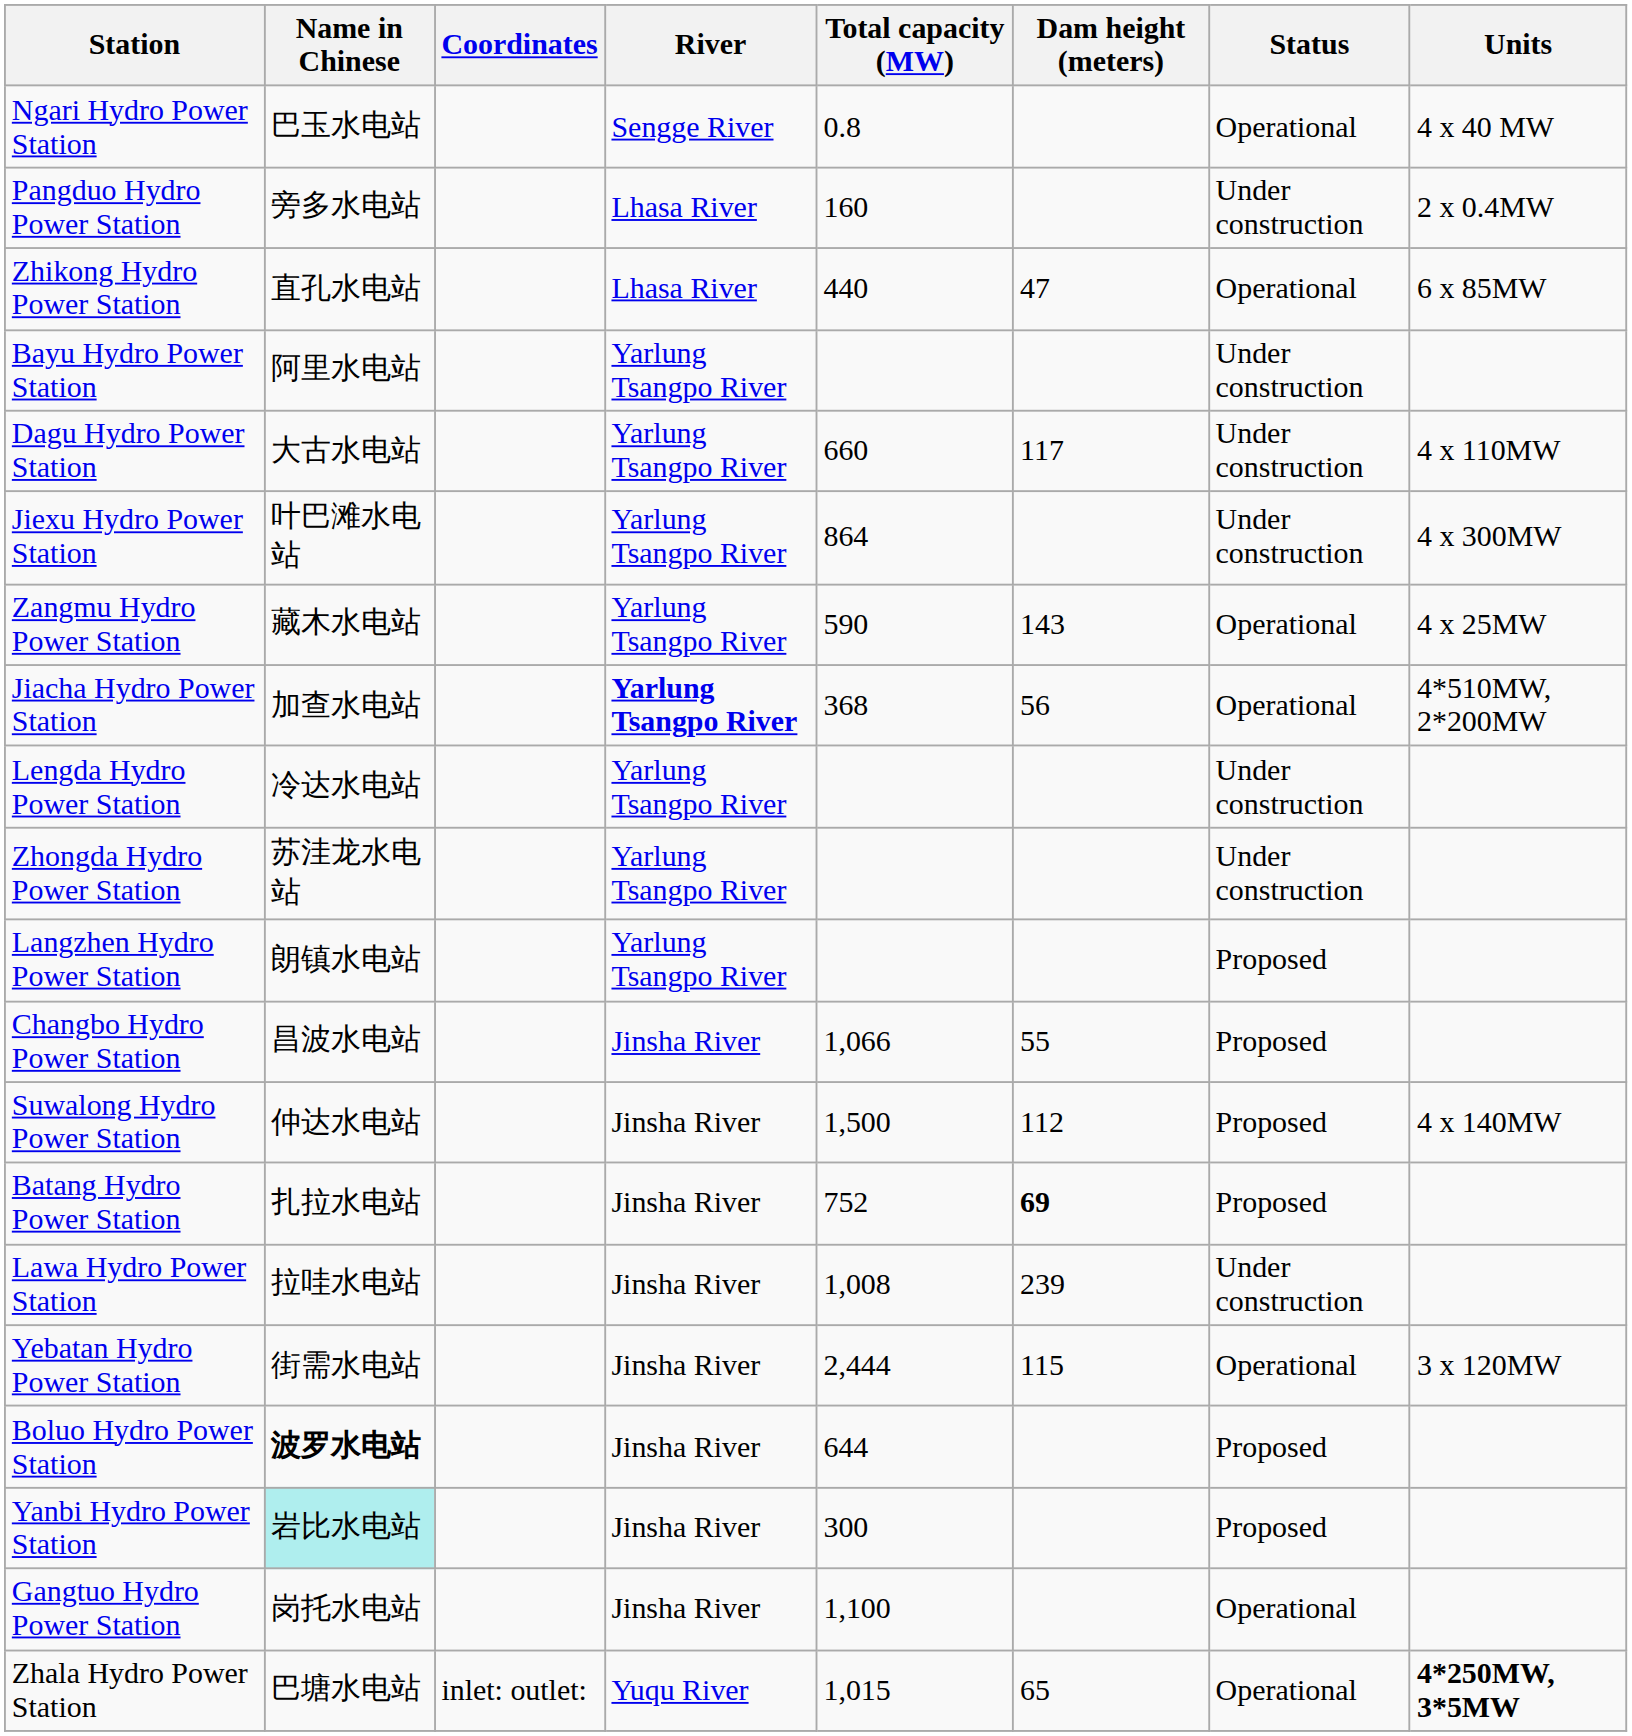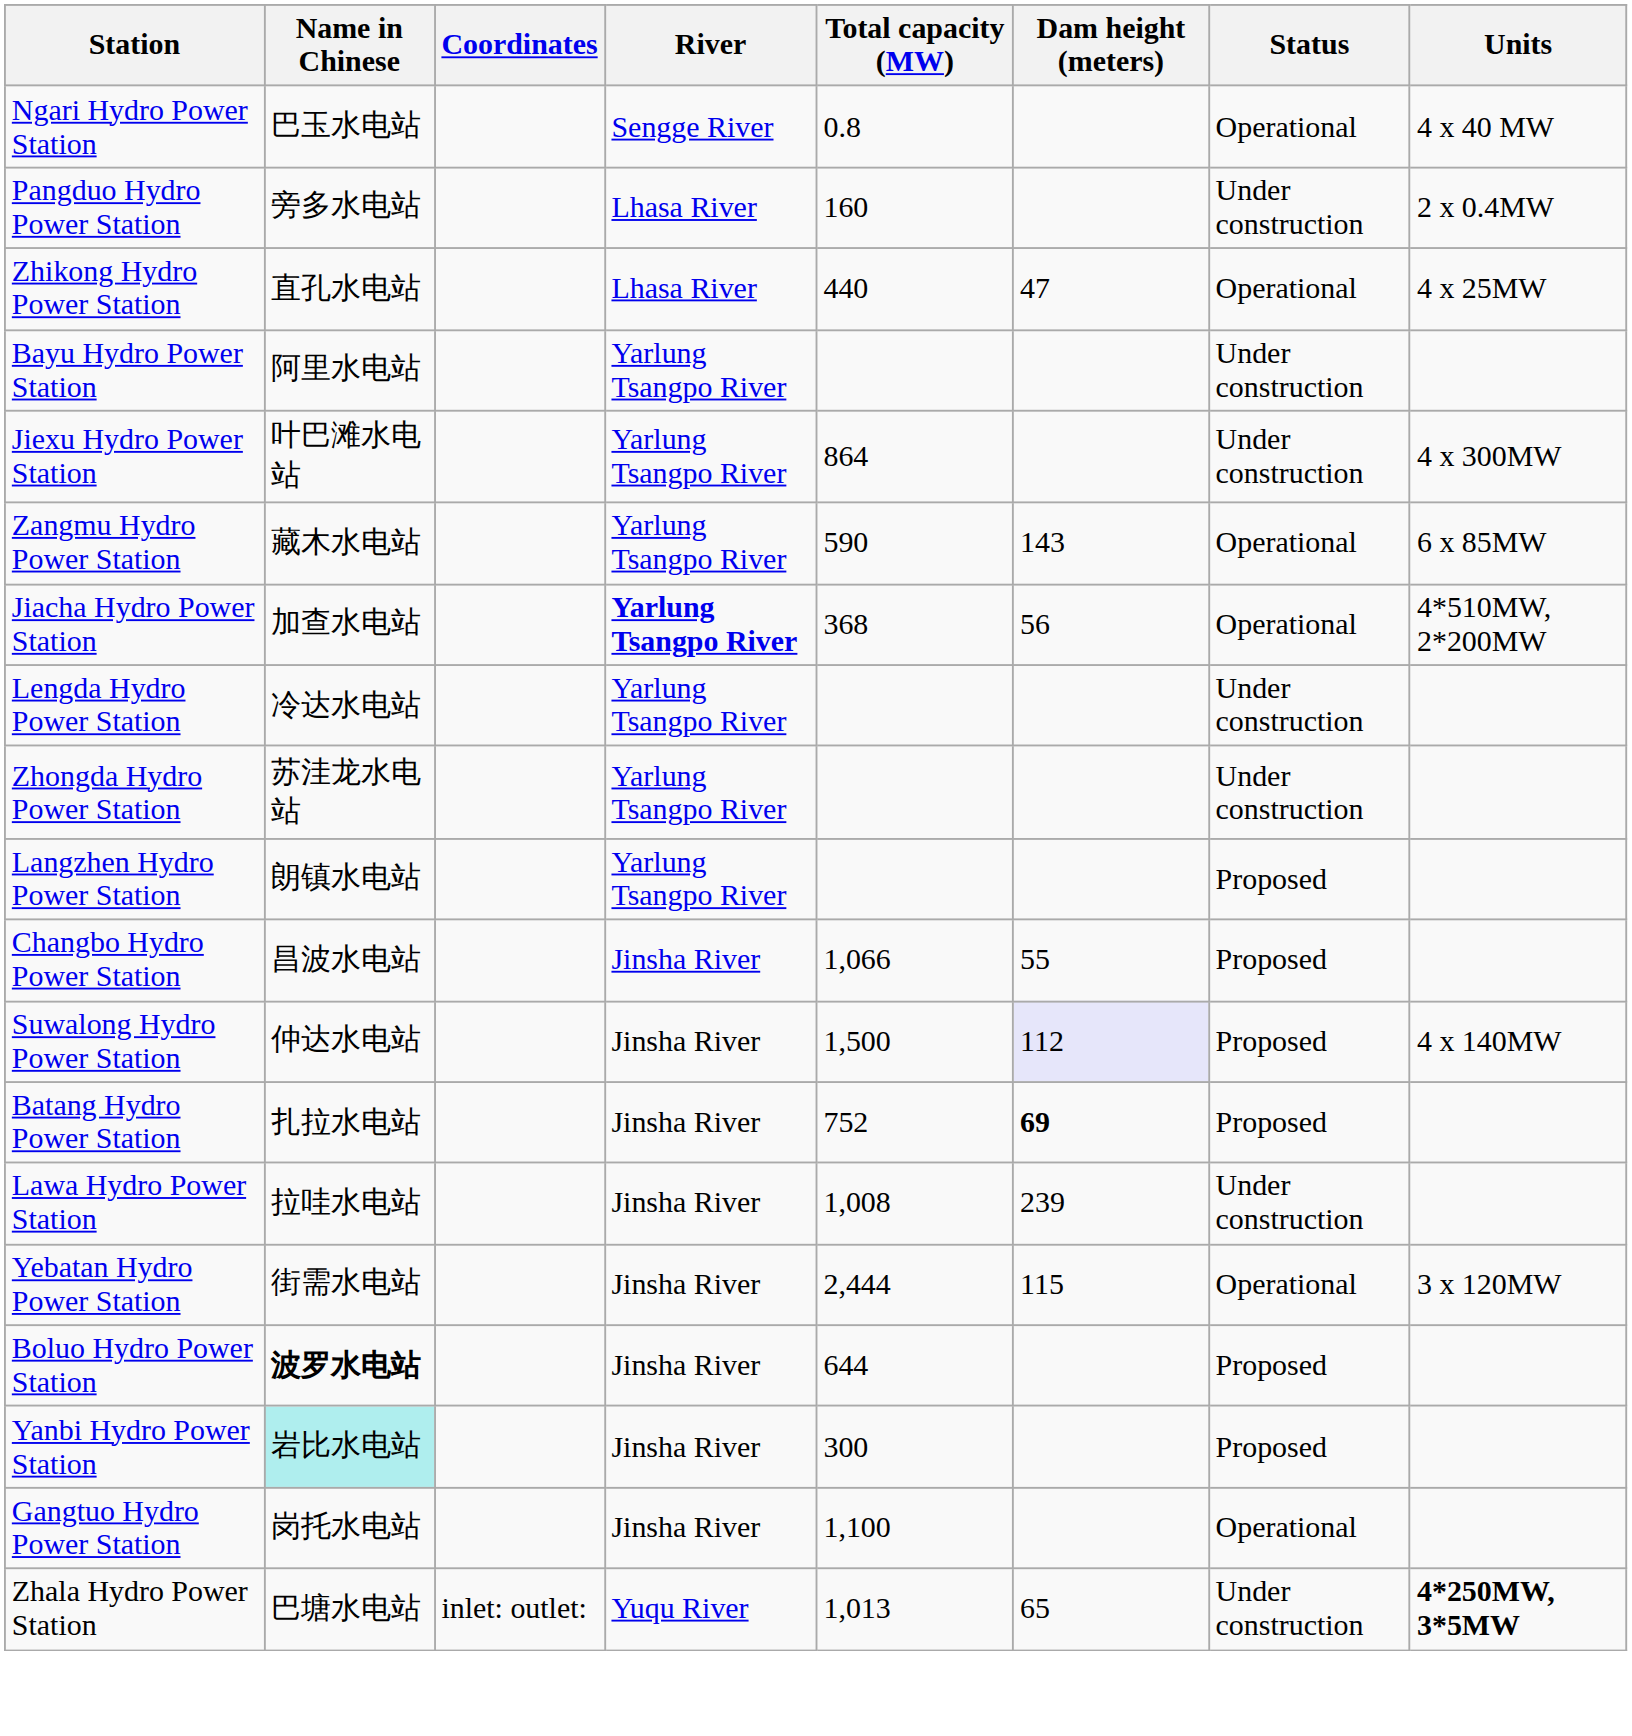Zhikong Hydro Power Station | Units: 6 x 85MW -> 4 x 25MW
- row: Dagu Hydro Power Station | 大古水电站 | Yarlung Tsangpo River | 660 | 117 | Under construction | 4 x 110MW
Zangmu Hydro Power Station | Units: 4 x 25MW -> 6 x 85MW
Suwalong Hydro Power Station | Dam height (meters): no background -> lavender background
Zhala Hydro Power Station | Total capacity (MW): 1,015 -> 1,013
Zhala Hydro Power Station | Status: Operational -> Under construction
